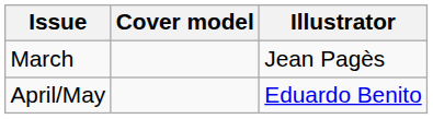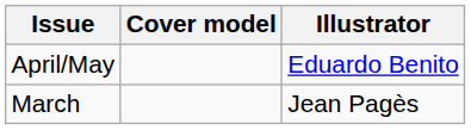rows swapped: March <-> April/May
